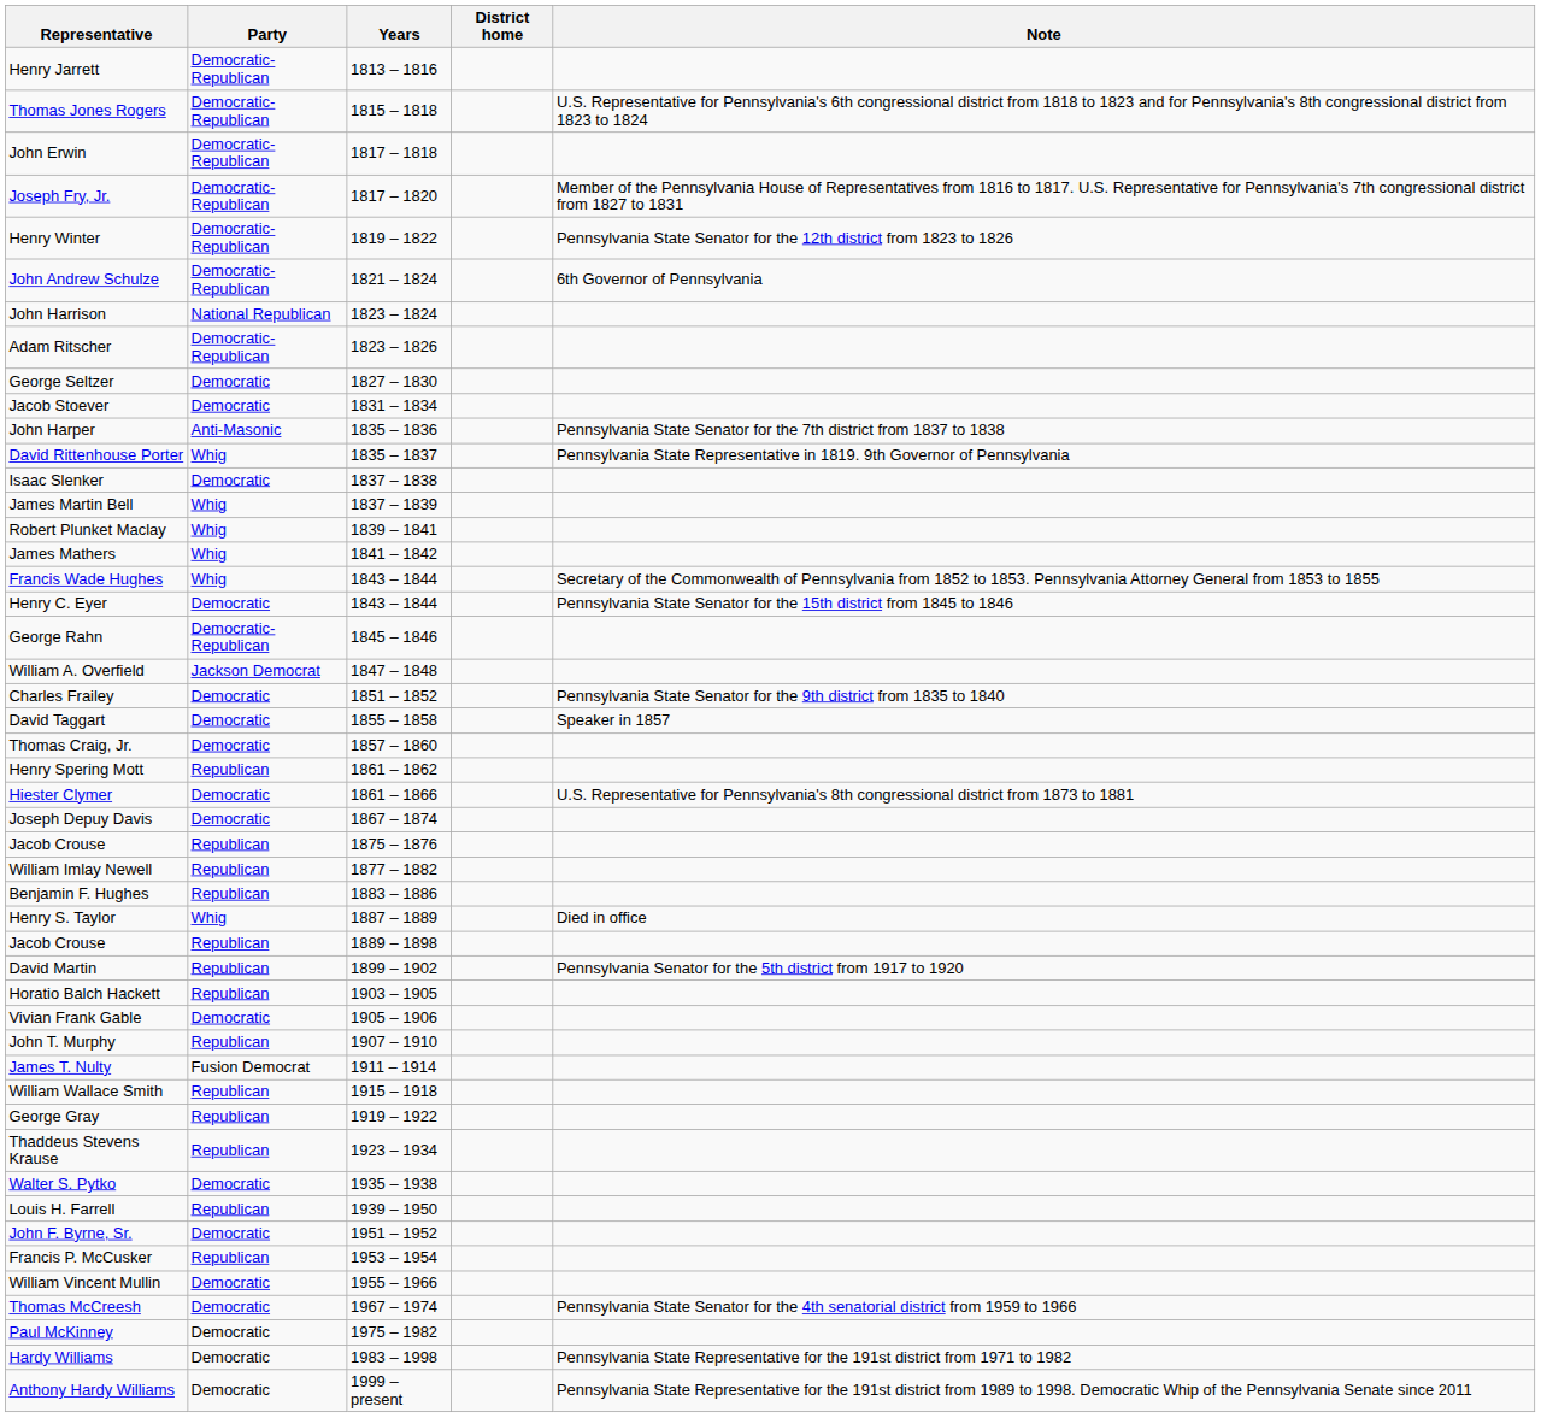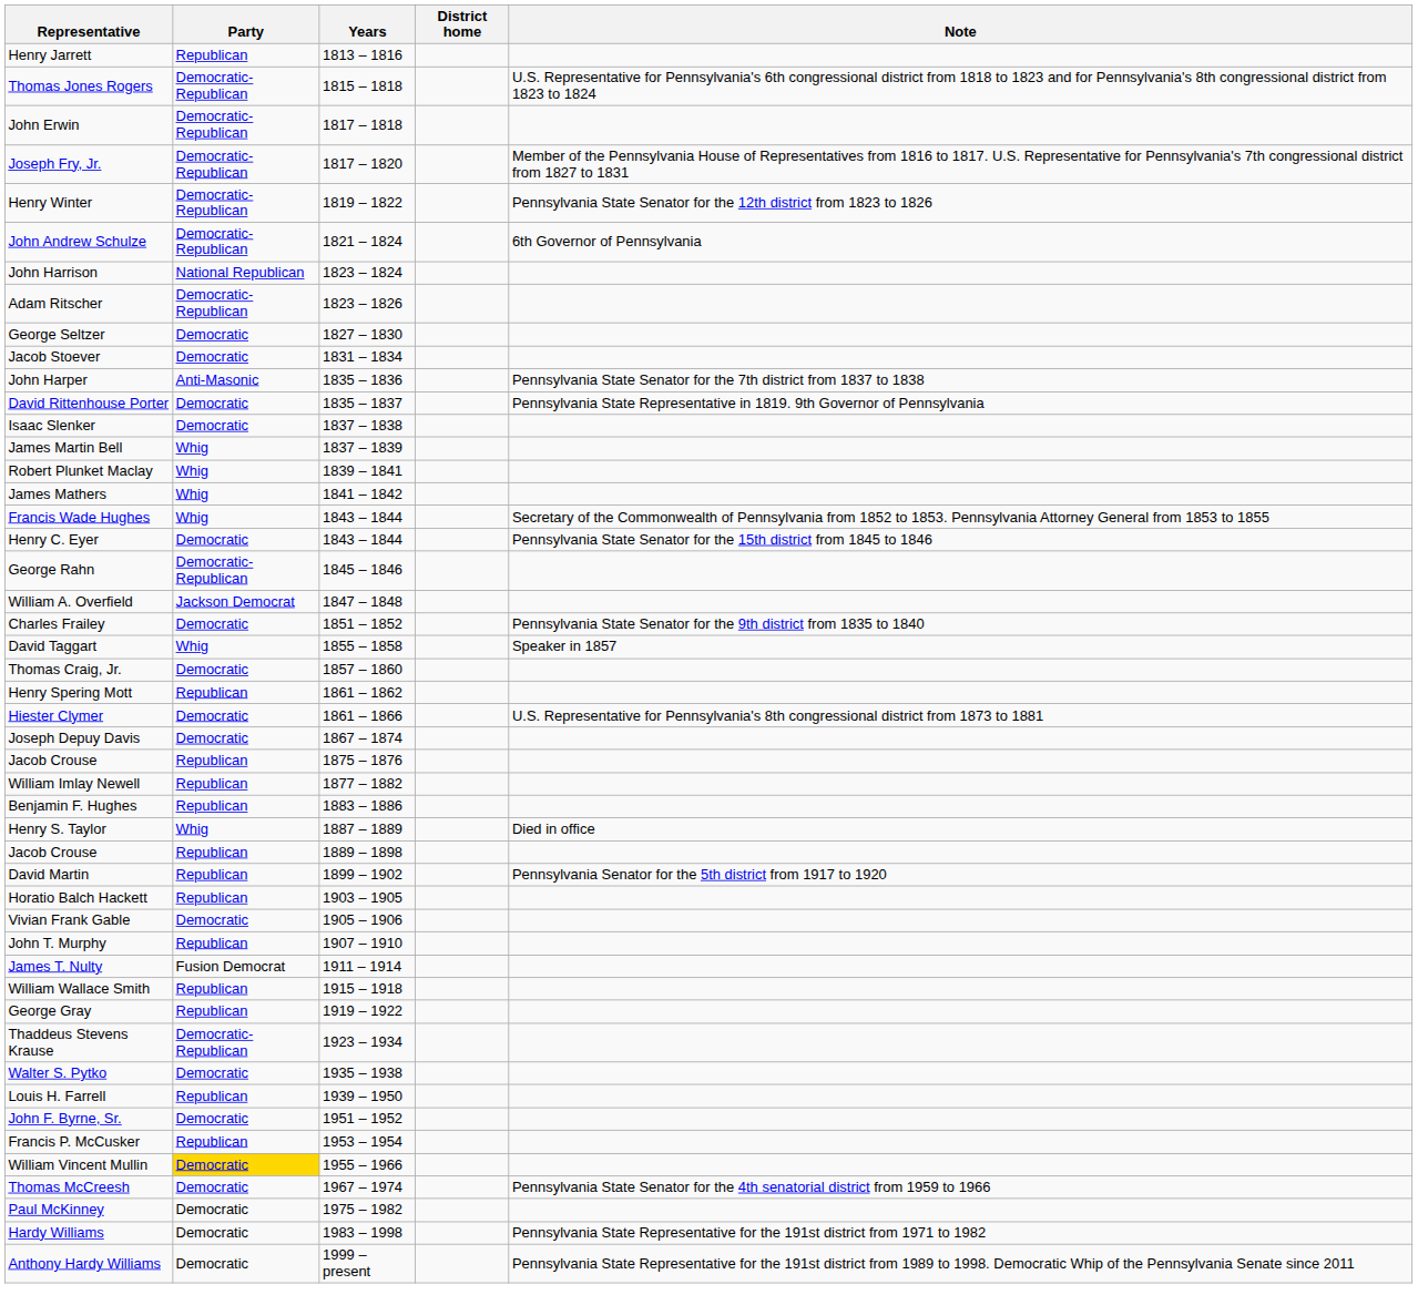Henry Jarrett | Party: Democratic-Republican -> Republican
David Rittenhouse Porter | Party: Whig -> Democratic
David Taggart | Party: Democratic -> Whig
Thaddeus Stevens Krause | Party: Republican -> Democratic-Republican
William Vincent Mullin | Party: no background -> gold background
